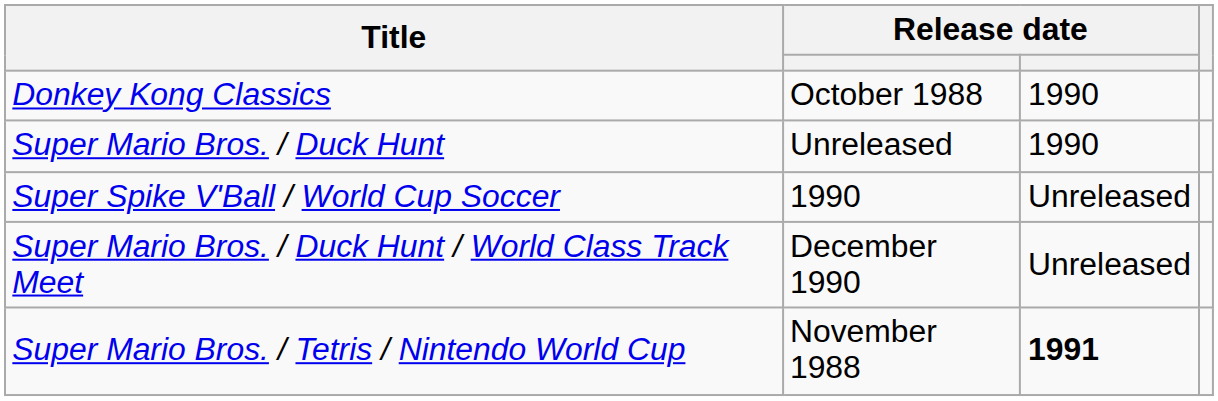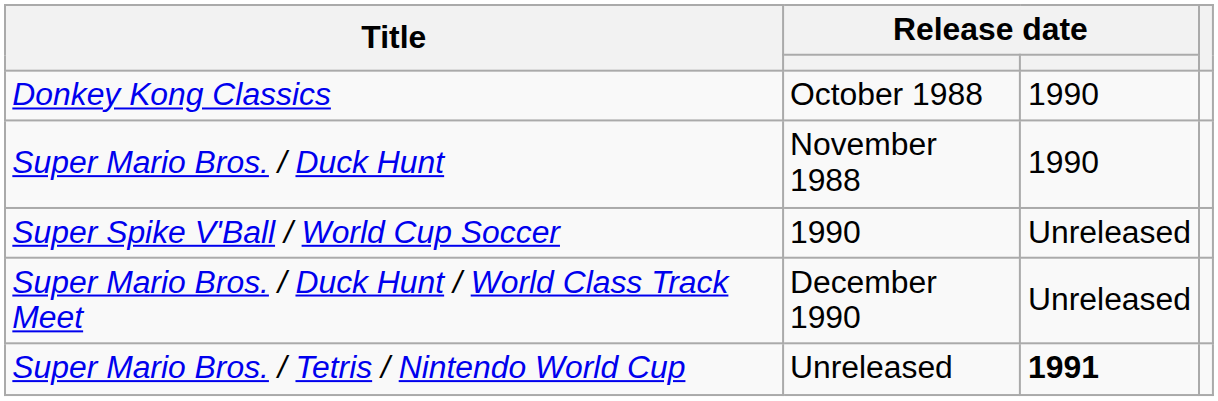Super Mario Bros. / Duck Hunt | column 2: Unreleased -> November 1988
Super Mario Bros. / Tetris / Nintendo World Cup | column 2: November 1988 -> Unreleased
